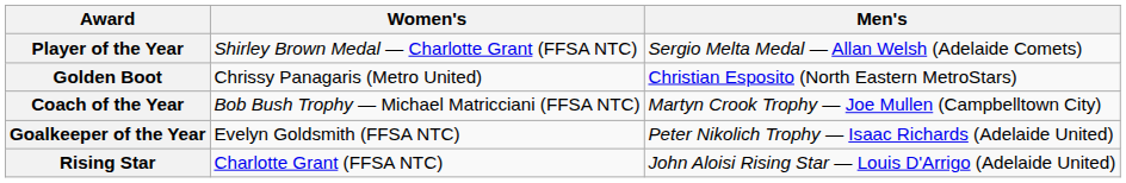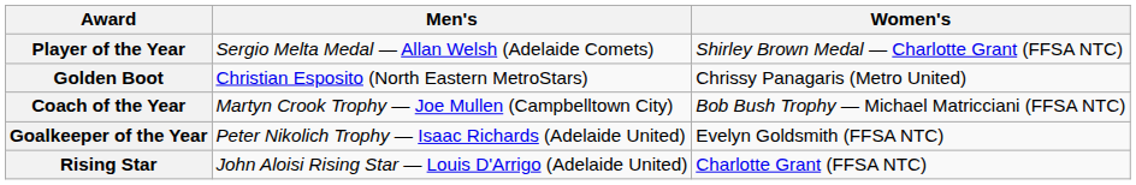columns swapped: Men's <-> Women's
